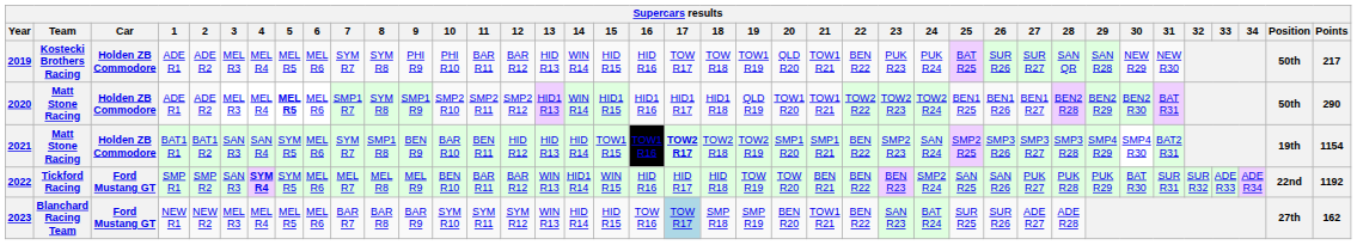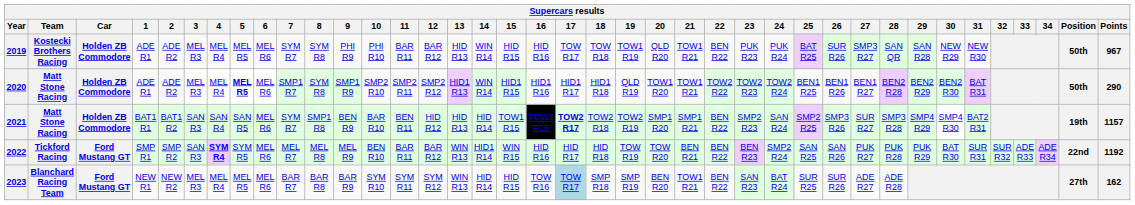2019 | 27: SUR R27 -> SMP3 R27
2019 | Points: 217 -> 967
2021 | 5: SYM R5 -> SAN R5
2021 | 27: SMP3 R27 -> SUR R27
2021 | Points: 1154 -> 1157
